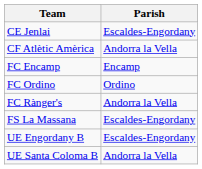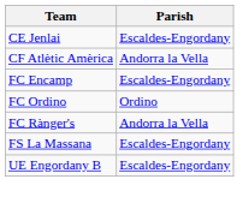FC Encamp | Parish: Encamp -> Escaldes-Engordany
- row: UE Santa Coloma B | Andorra la Vella
